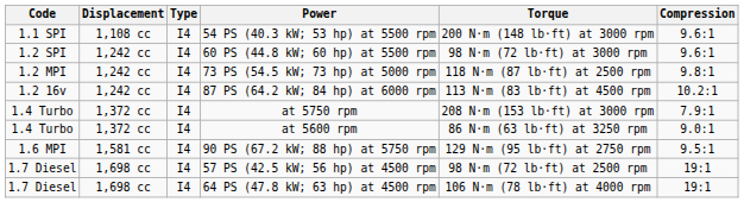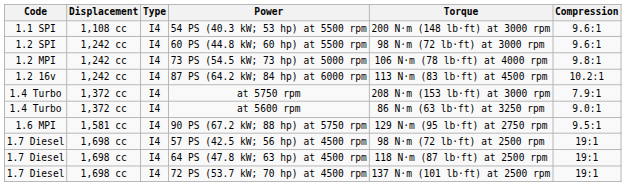73 PS (54.5 kW; 73 hp) at 5000 rpm | Torque: 118 N·m (87 lb·ft) at 2500 rpm -> 106 N·m (78 lb·ft) at 4000 rpm
64 PS (47.8 kW; 63 hp) at 4500 rpm | Torque: 106 N·m (78 lb·ft) at 4000 rpm -> 118 N·m (87 lb·ft) at 2500 rpm
+ row: 1.7 Diesel | 1,698 cc | I4 | 72 PS (53.7 kW; 70 hp) at 4500 rpm | 137 N·m (101 lb·ft) at 2500 rpm | 19:1
